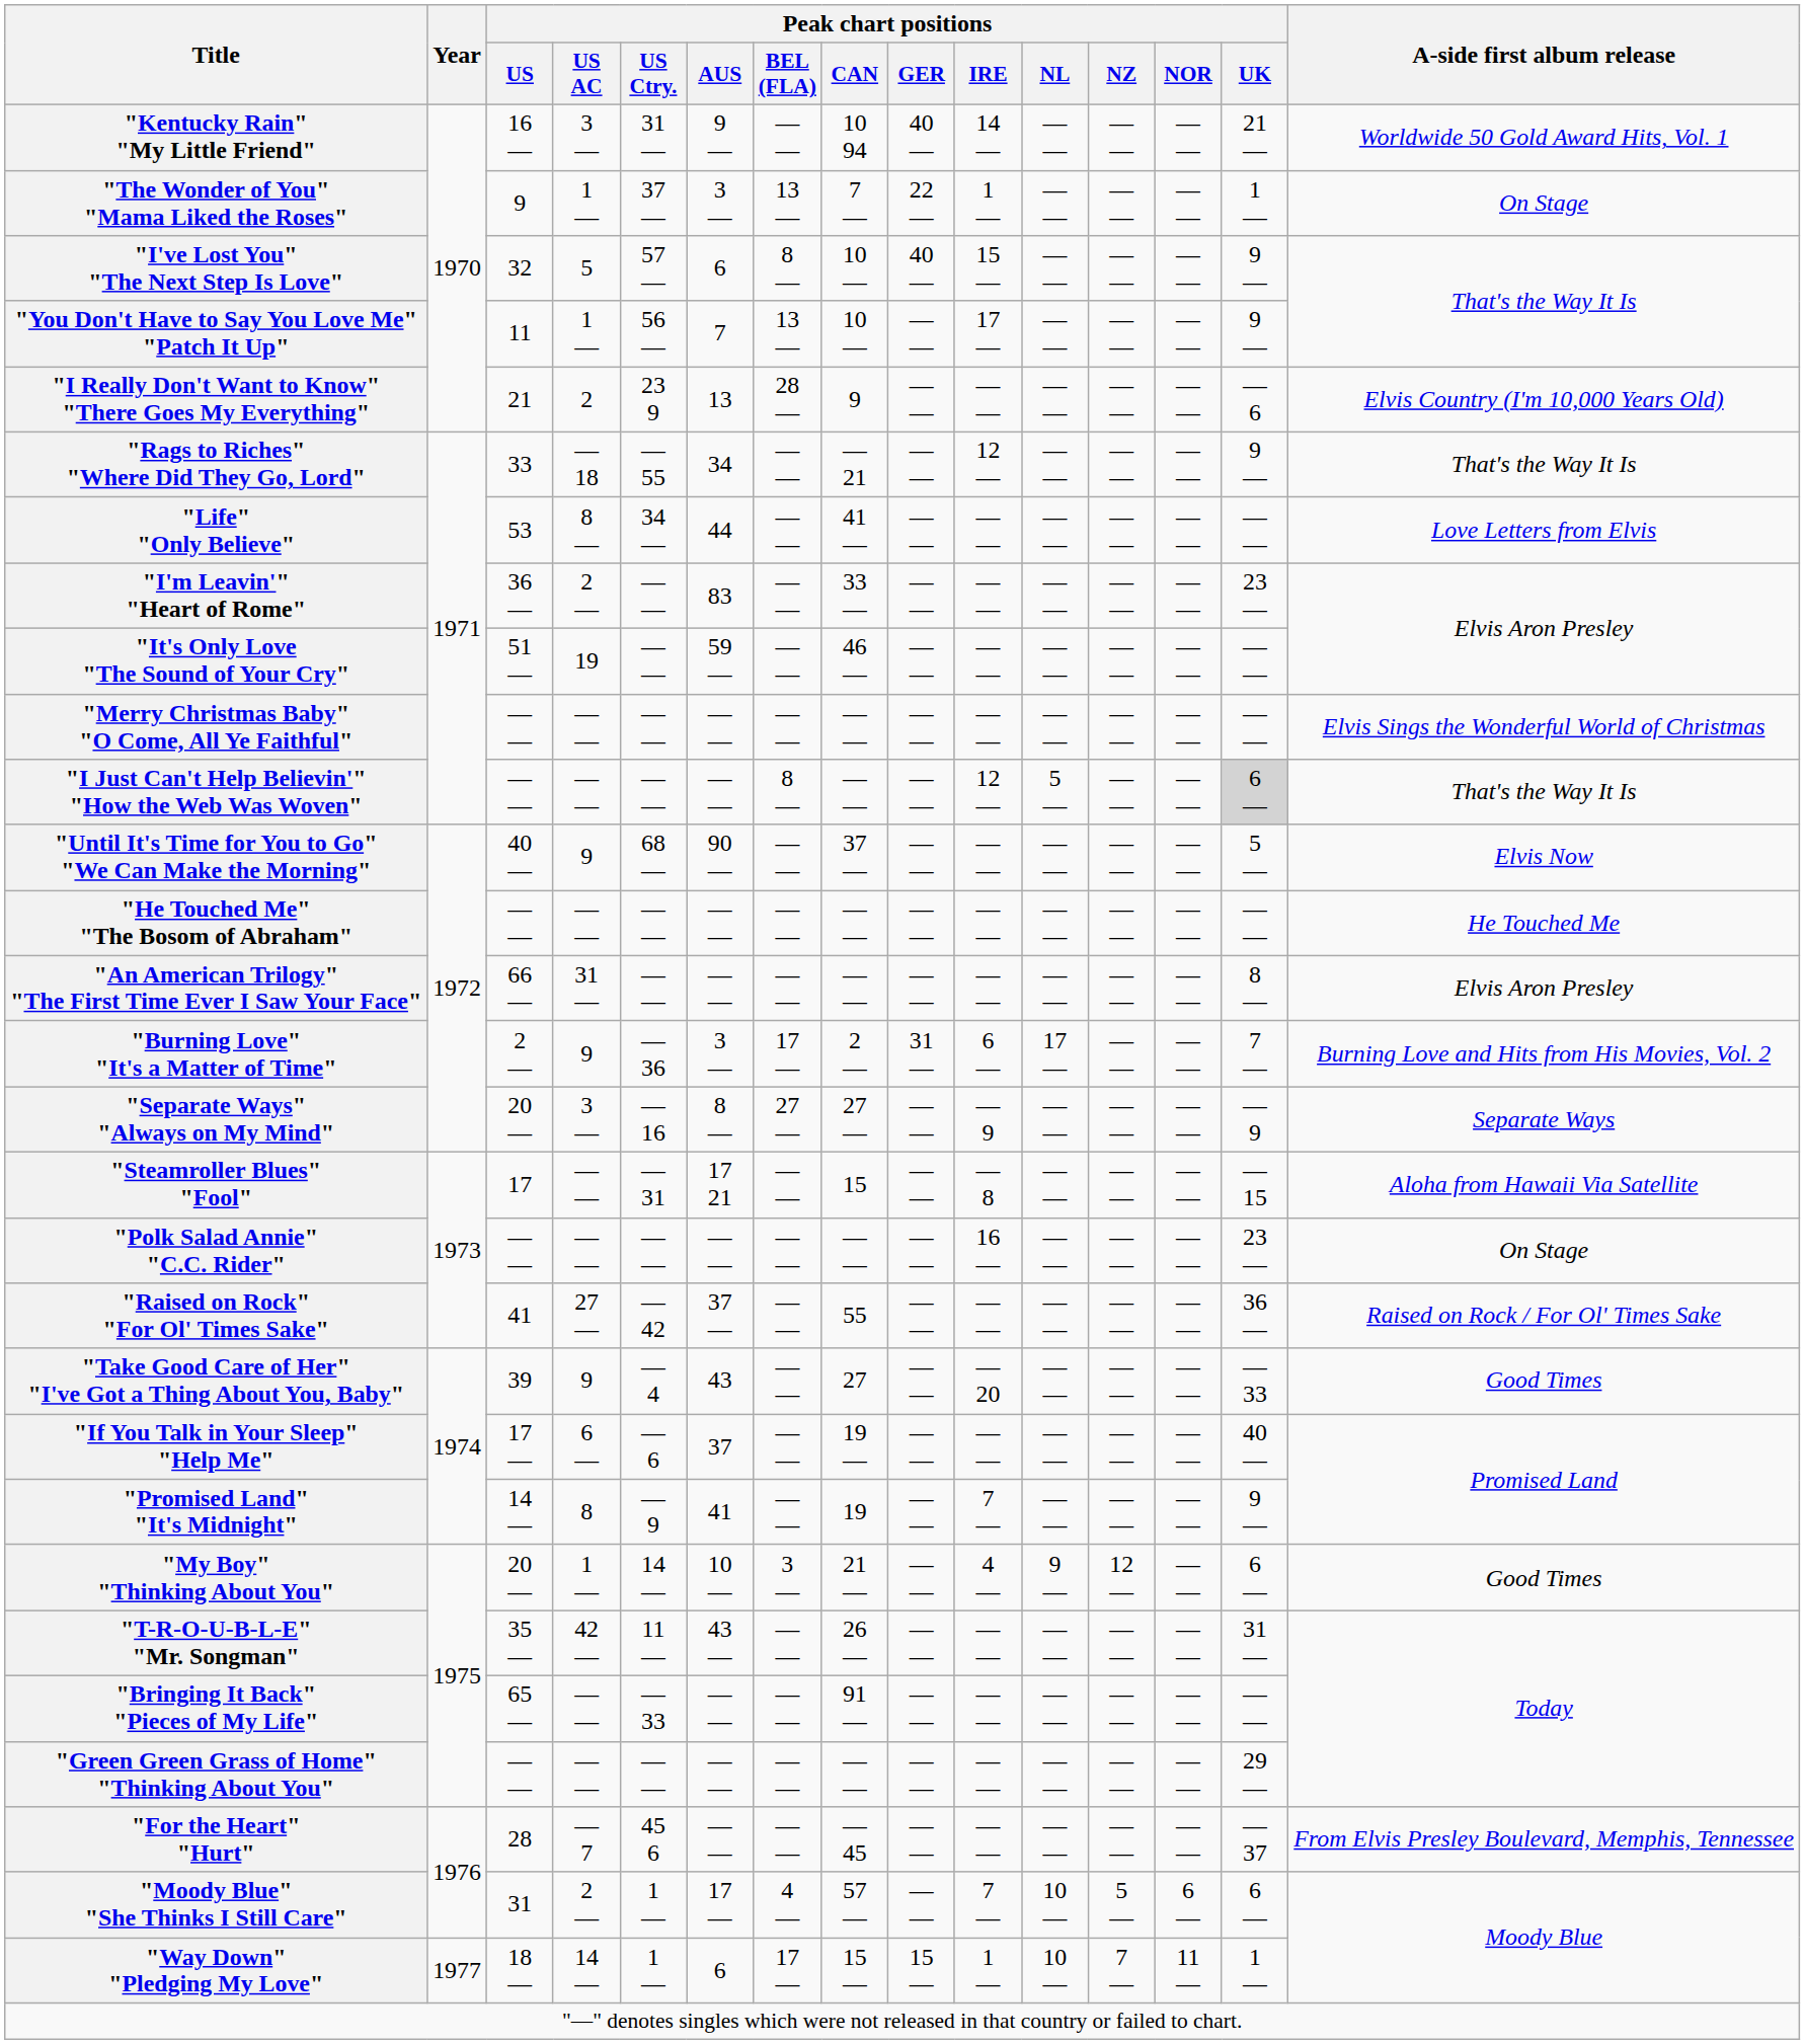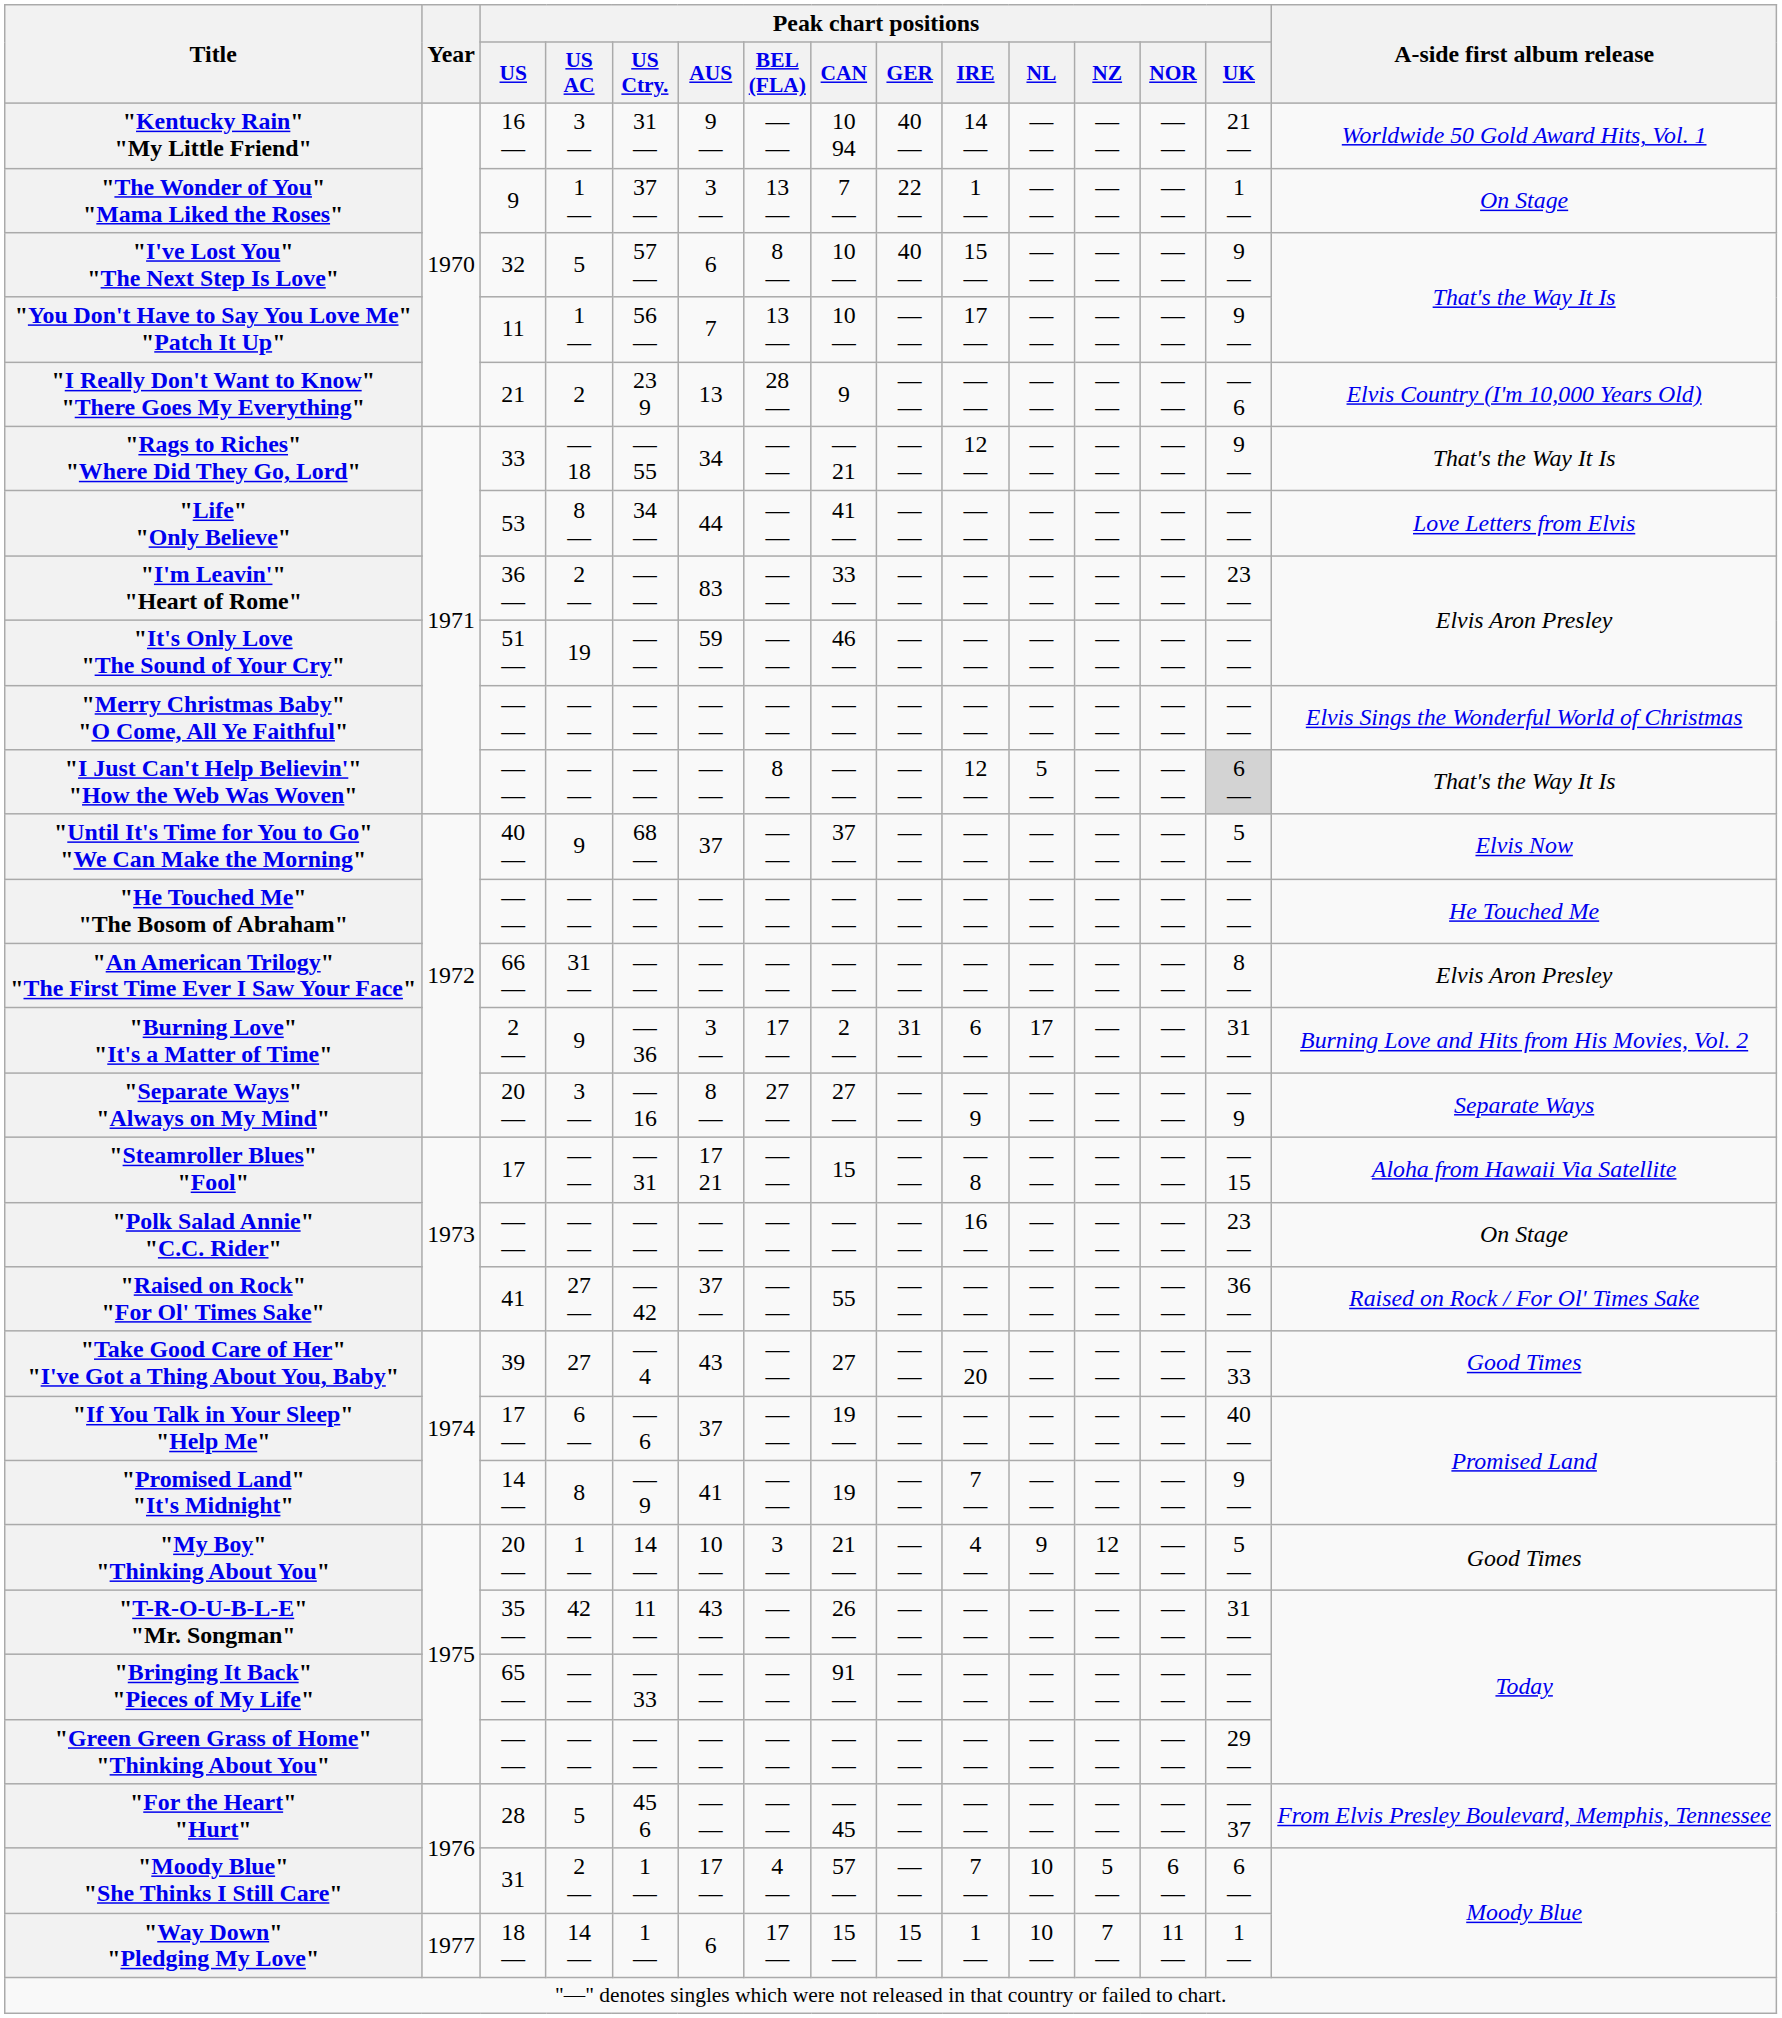"Until It's Time for You to Go" "We Can Make the Morning" | Peak chart positions / AUS: 90 — -> 37
"Burning Love" "It's a Matter of Time" | Peak chart positions / UK: 7 — -> 31 —
"Take Good Care of Her" "I've Got a Thing About You, Baby" | Peak chart positions / US AC: 9 -> 27
"My Boy" "Thinking About You" | Peak chart positions / UK: 6 — -> 5 —
"For the Heart" "Hurt" | Peak chart positions / US AC: — 7 -> 5
